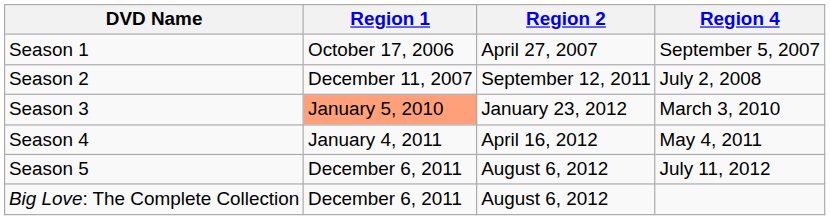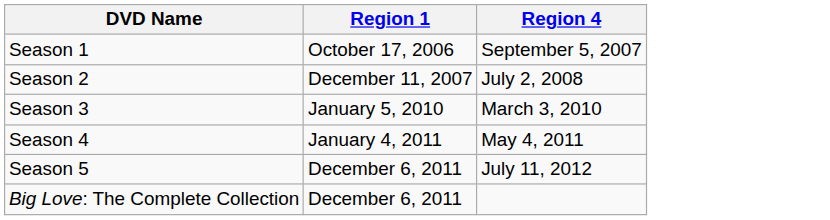- column: Region 2 | April 27, 2007 | September 12, 2011 | January 23, 2012 | April 16, 2012 | August 6, 2012 | August 6, 2012
Season 3 | Region 1: lightsalmon background -> no background
